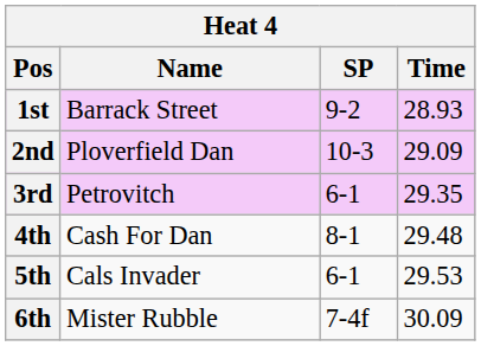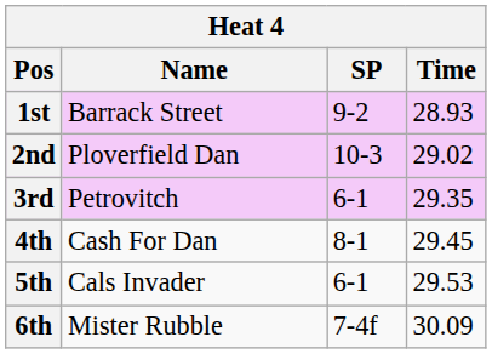2nd | Time: 29.09 -> 29.02
4th | Time: 29.48 -> 29.45
